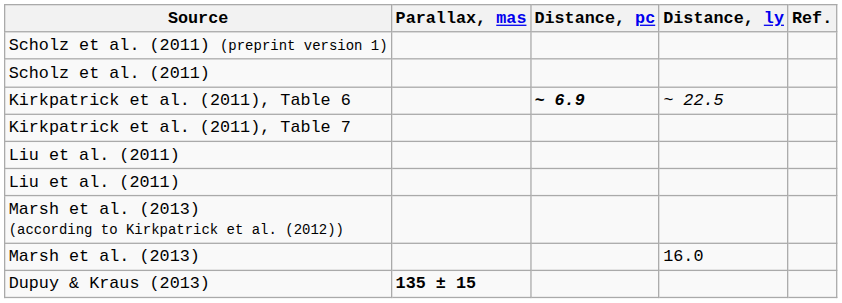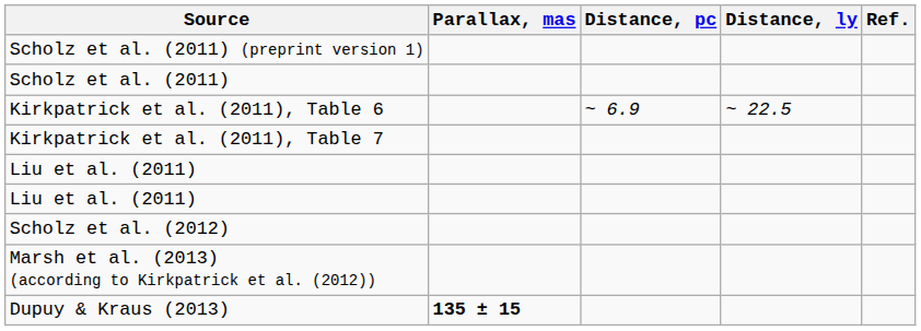Kirkpatrick et al. (2011), Table 6 | Distance, pc: bold -> normal
+ row: Scholz et al. (2012)
- row: Marsh et al. (2013) | 16.0
